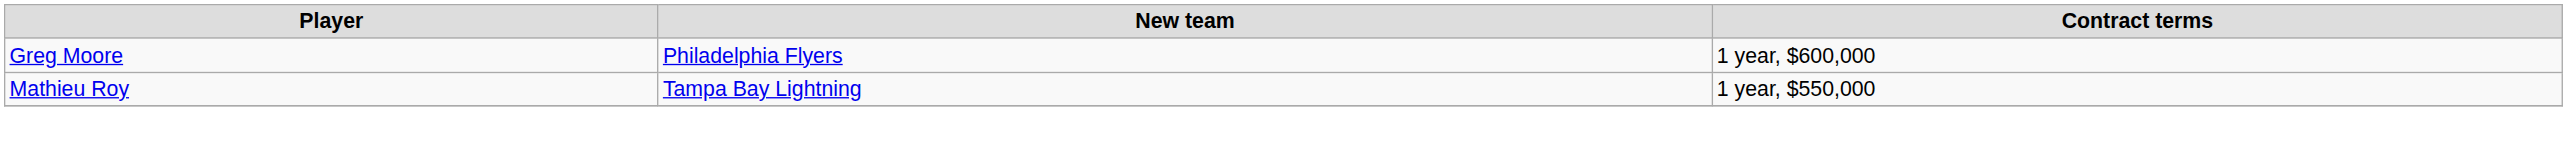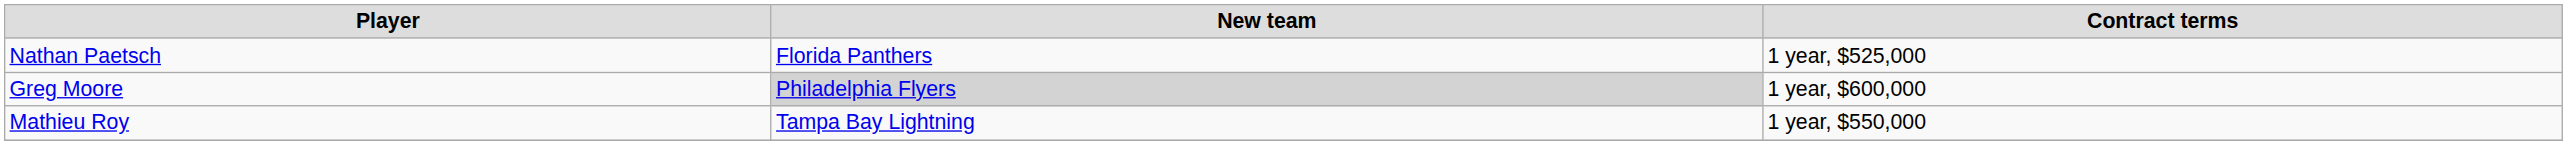+ row: Nathan Paetsch | Florida Panthers | 1 year, $525,000
Greg Moore | New team: no background -> lightgrey background
